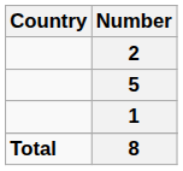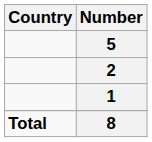rows swapped: 5 <-> 2
